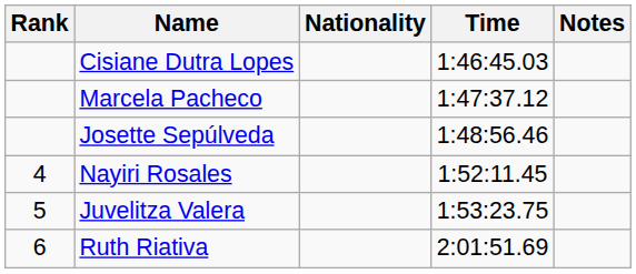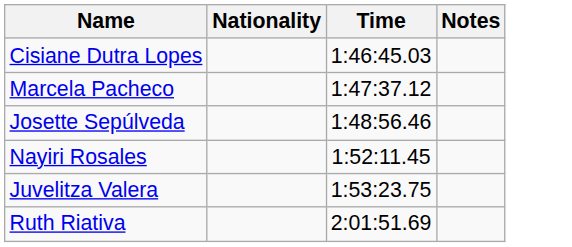- column: Rank | 4 | 5 | 6
